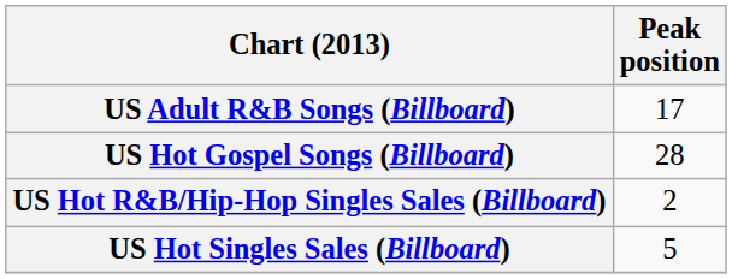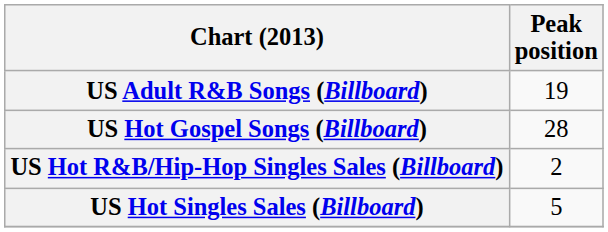US Adult R&B Songs (Billboard) | Peak position: 17 -> 19
